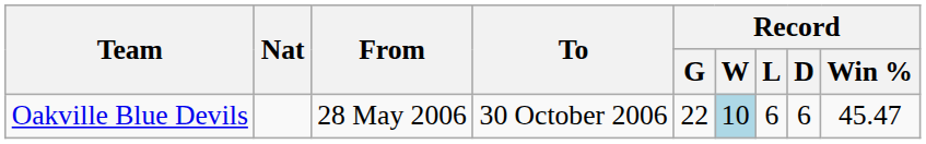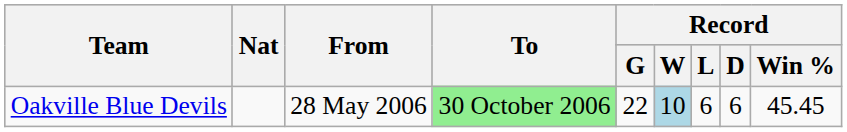Oakville Blue Devils | To: no background -> lightgreen background
Oakville Blue Devils | Record / Win %: 45.47 -> 45.45
